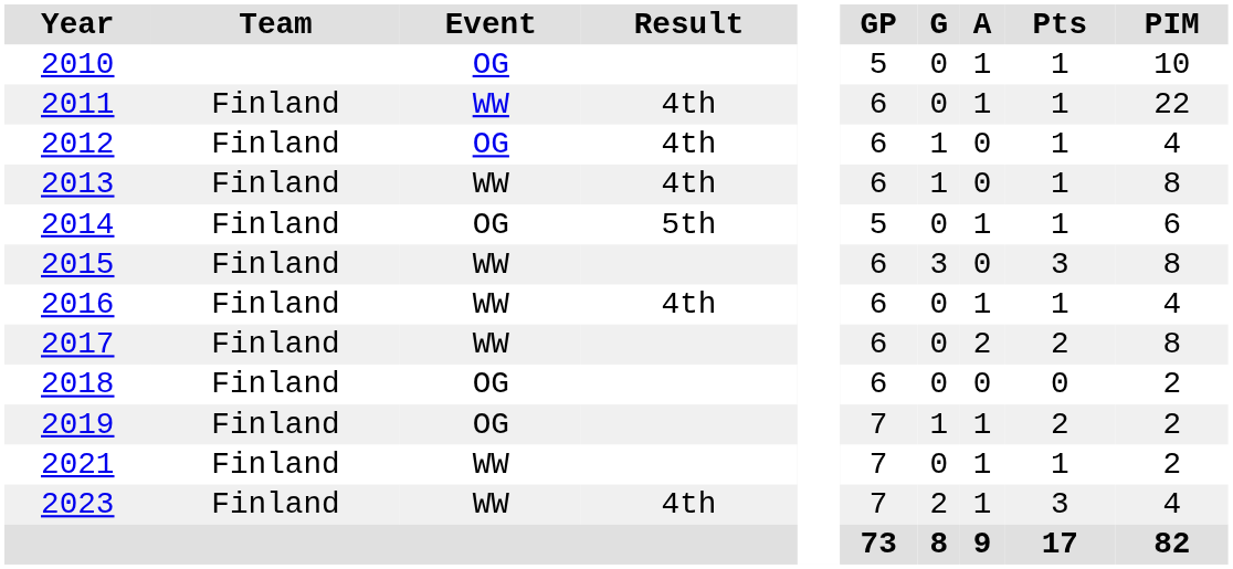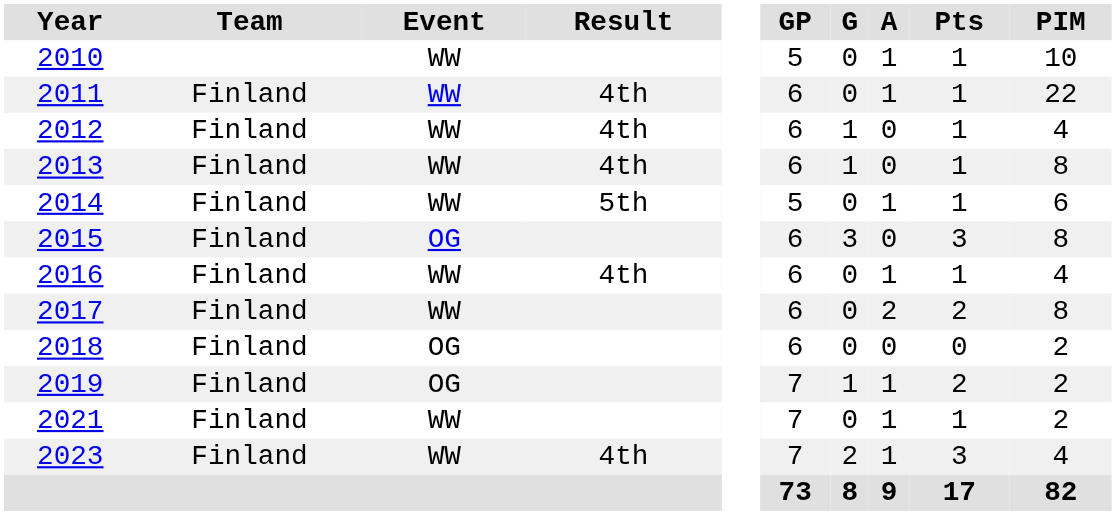2010 | Event: OG -> WW
2012 | Event: OG -> WW
2014 | Event: OG -> WW
2015 | Event: WW -> OG
